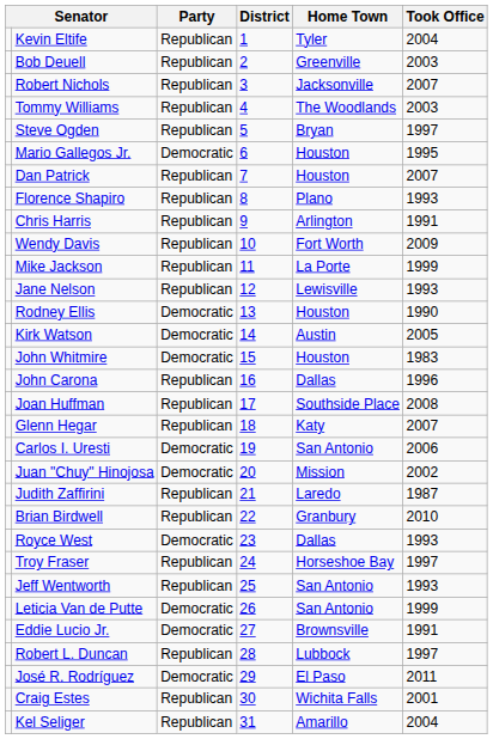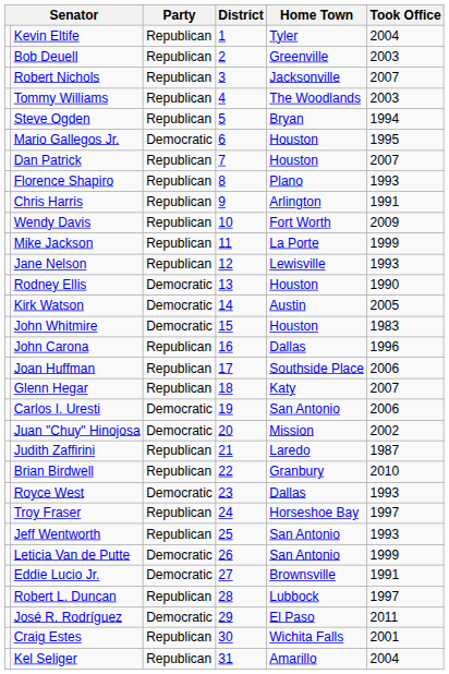Steve Ogden | Took Office: 1997 -> 1994
Joan Huffman | Took Office: 2008 -> 2006
